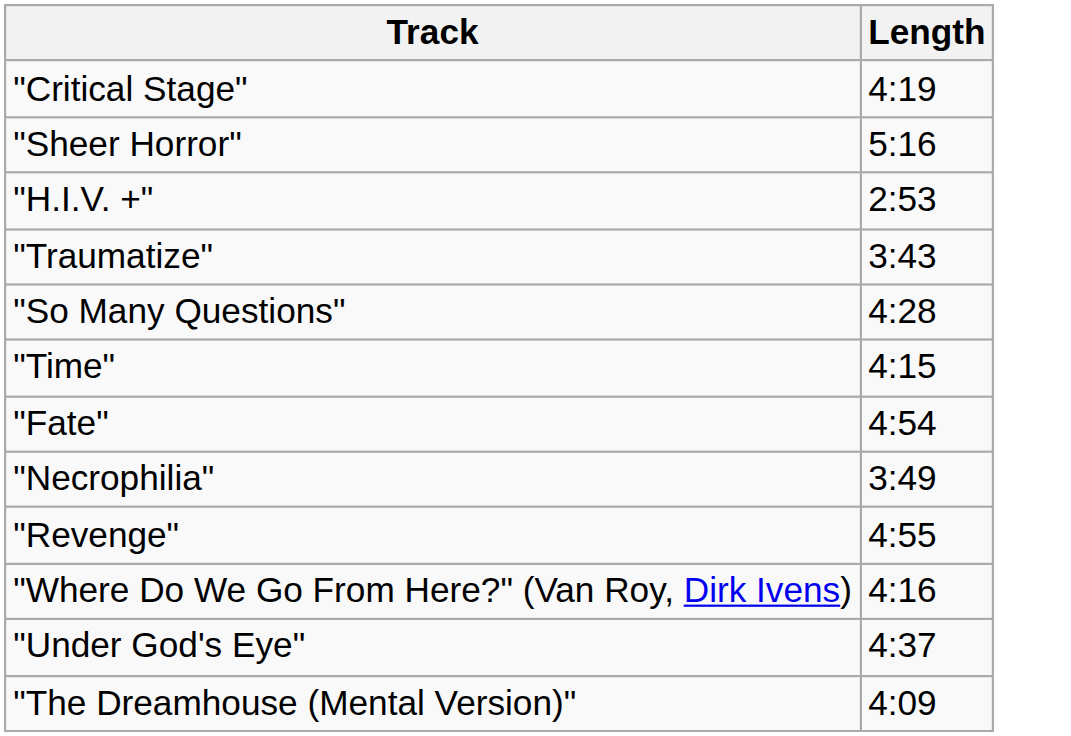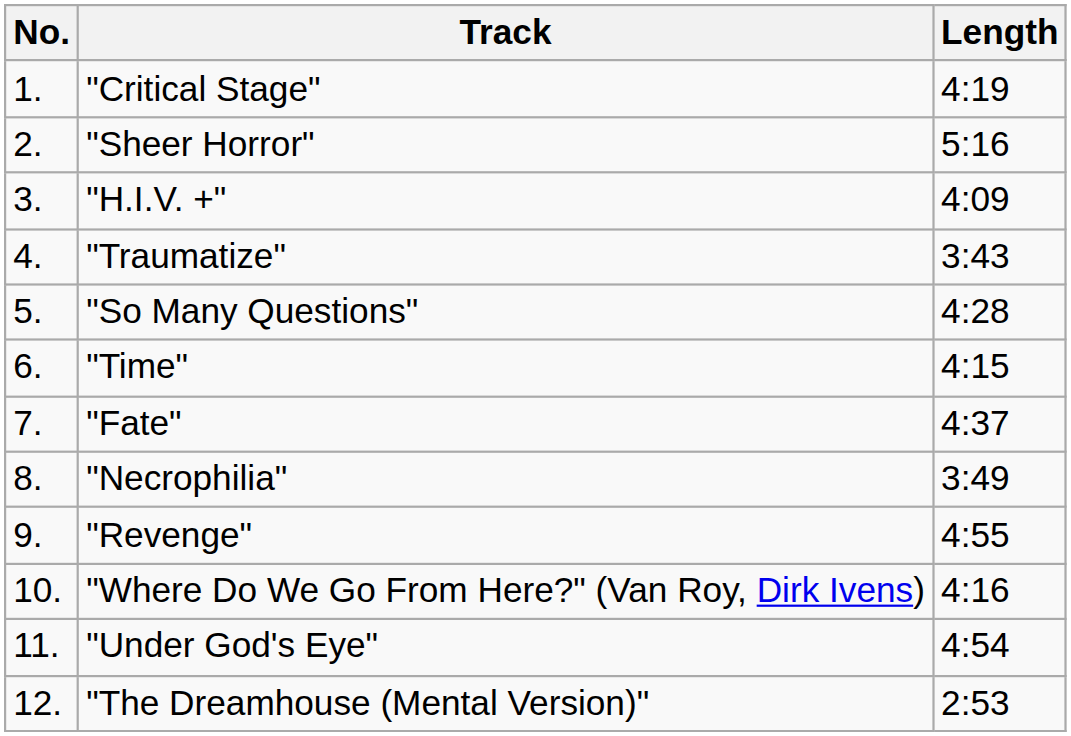+ column: No. | 1. | 2. | 3. | 4. | 5. | 6. | 7. | 8. | 9. | 10. | 11. | 12.
"H.I.V. +" | Length: 2:53 -> 4:09
"Fate" | Length: 4:54 -> 4:37
"Under God's Eye" | Length: 4:37 -> 4:54
"The Dreamhouse (Mental Version)" | Length: 4:09 -> 2:53
